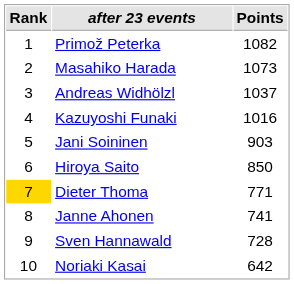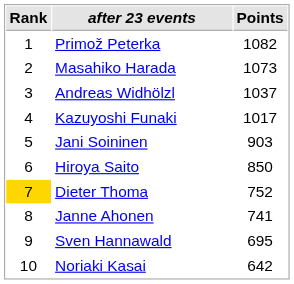Kazuyoshi Funaki | Points: 1016 -> 1017
Dieter Thoma | Points: 771 -> 752
Sven Hannawald | Points: 728 -> 695
